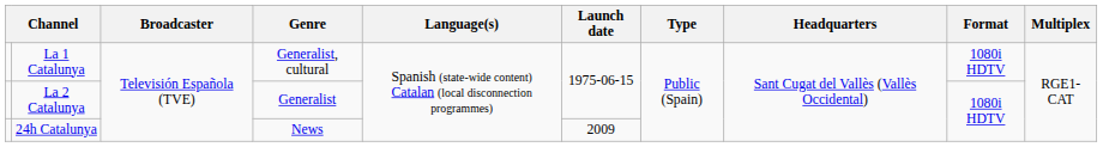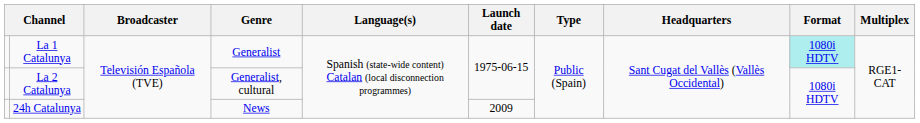La 1 Catalunya | Genre: Generalist, cultural -> Generalist
La 1 Catalunya | Format: no background -> paleturquoise background
La 2 Catalunya | Genre: Generalist -> Generalist, cultural
